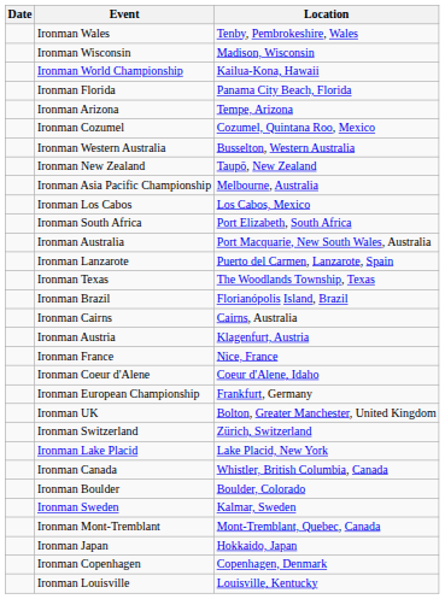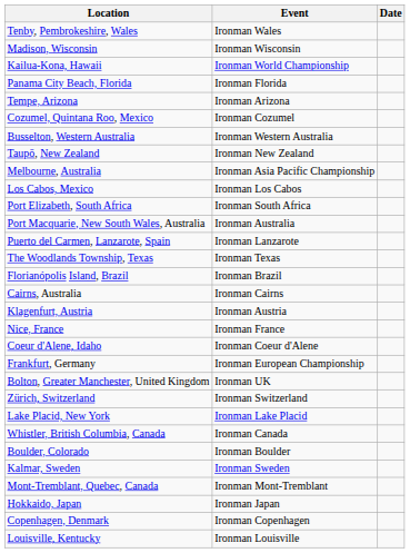columns swapped: Date <-> Location
